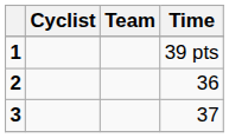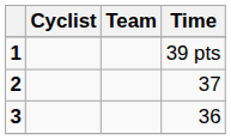2 | Time: 36 -> 37
3 | Time: 37 -> 36
